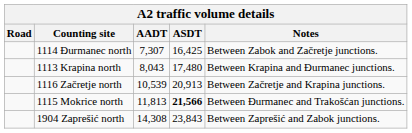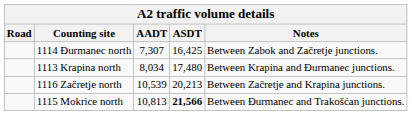1113 Krapina north | column 3: 8,043 -> 8,034
1116 Začretje north | column 4: 20,913 -> 20,213
1115 Mokrice north | column 3: 11,813 -> 10,813
- row: 1904 Zaprešić north | 14,308 | 23,843 | Between Zaprešić and Zabok junctions.
